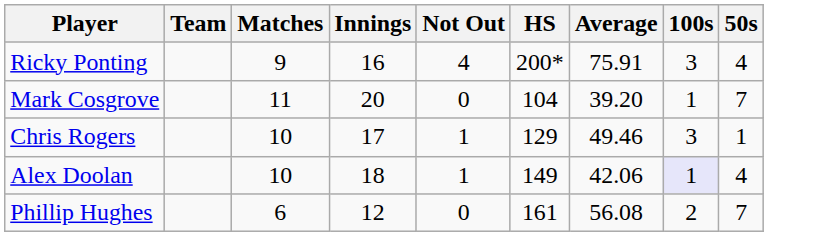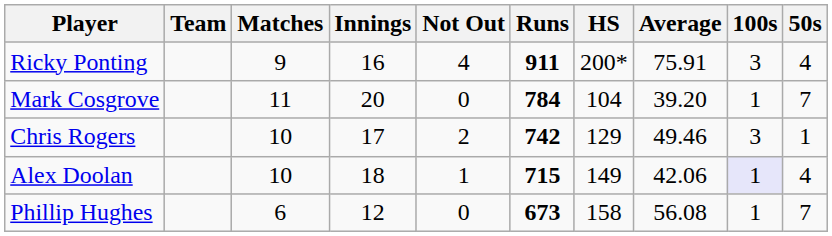+ column: Runs | 911 | 784 | 742 | 715 | 673
Chris Rogers | Not Out: 1 -> 2
Phillip Hughes | HS: 161 -> 158
Phillip Hughes | 100s: 2 -> 1
